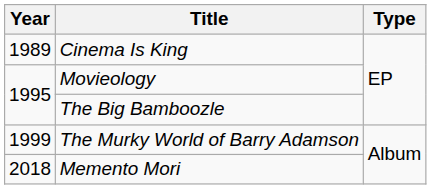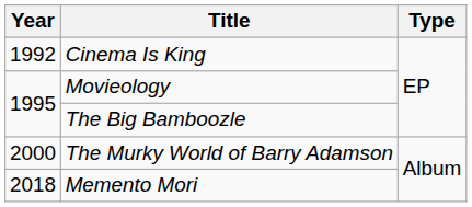Cinema Is King | Year: 1989 -> 1992
The Murky World of Barry Adamson | Year: 1999 -> 2000
